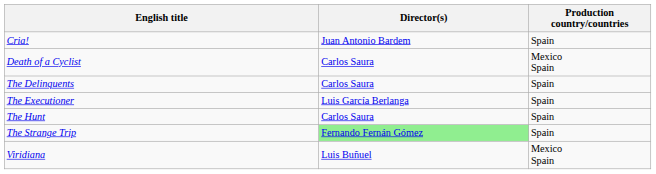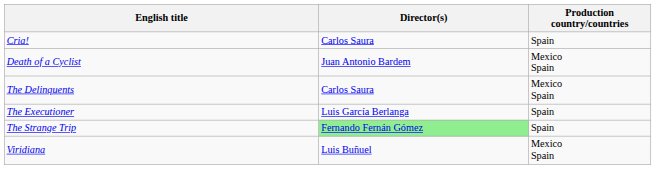Cria! | Director(s): Juan Antonio Bardem -> Carlos Saura
Death of a Cyclist | Director(s): Carlos Saura -> Juan Antonio Bardem
The Delinquents | Production country/countries: Spain -> Mexico Spain
- row: The Hunt | Carlos Saura | Spain
